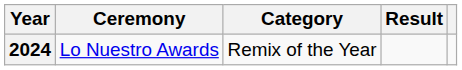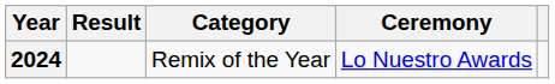columns swapped: Ceremony <-> Result
